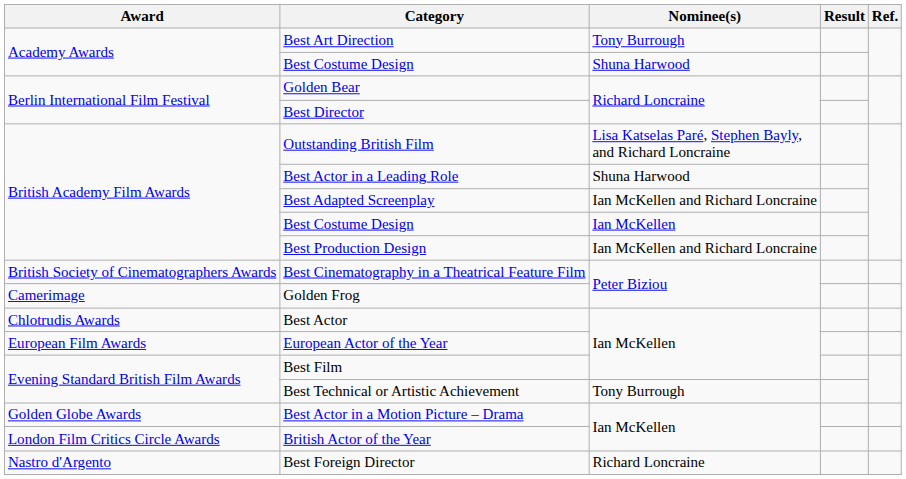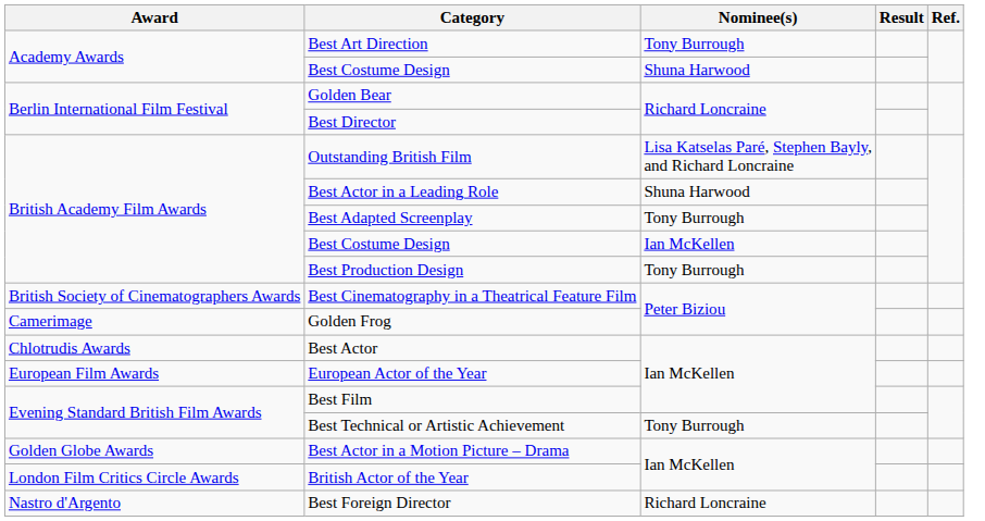Best Adapted Screenplay | Nominee(s): Ian McKellen and Richard Loncraine -> Tony Burrough
Best Production Design | Nominee(s): Ian McKellen and Richard Loncraine -> Tony Burrough
